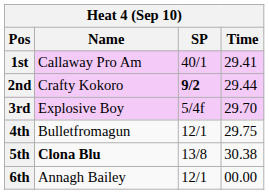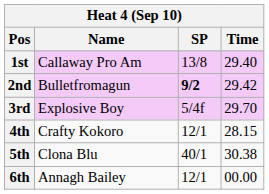1st | SP: 40/1 -> 13/8
1st | Time: 29.41 -> 29.40
2nd | Name: Crafty Kokoro -> Bulletfromagun
2nd | Time: 29.44 -> 29.42
4th | Name: Bulletfromagun -> Crafty Kokoro
4th | Time: 29.75 -> 28.15
5th | Name: bold -> normal
5th | SP: 13/8 -> 40/1
